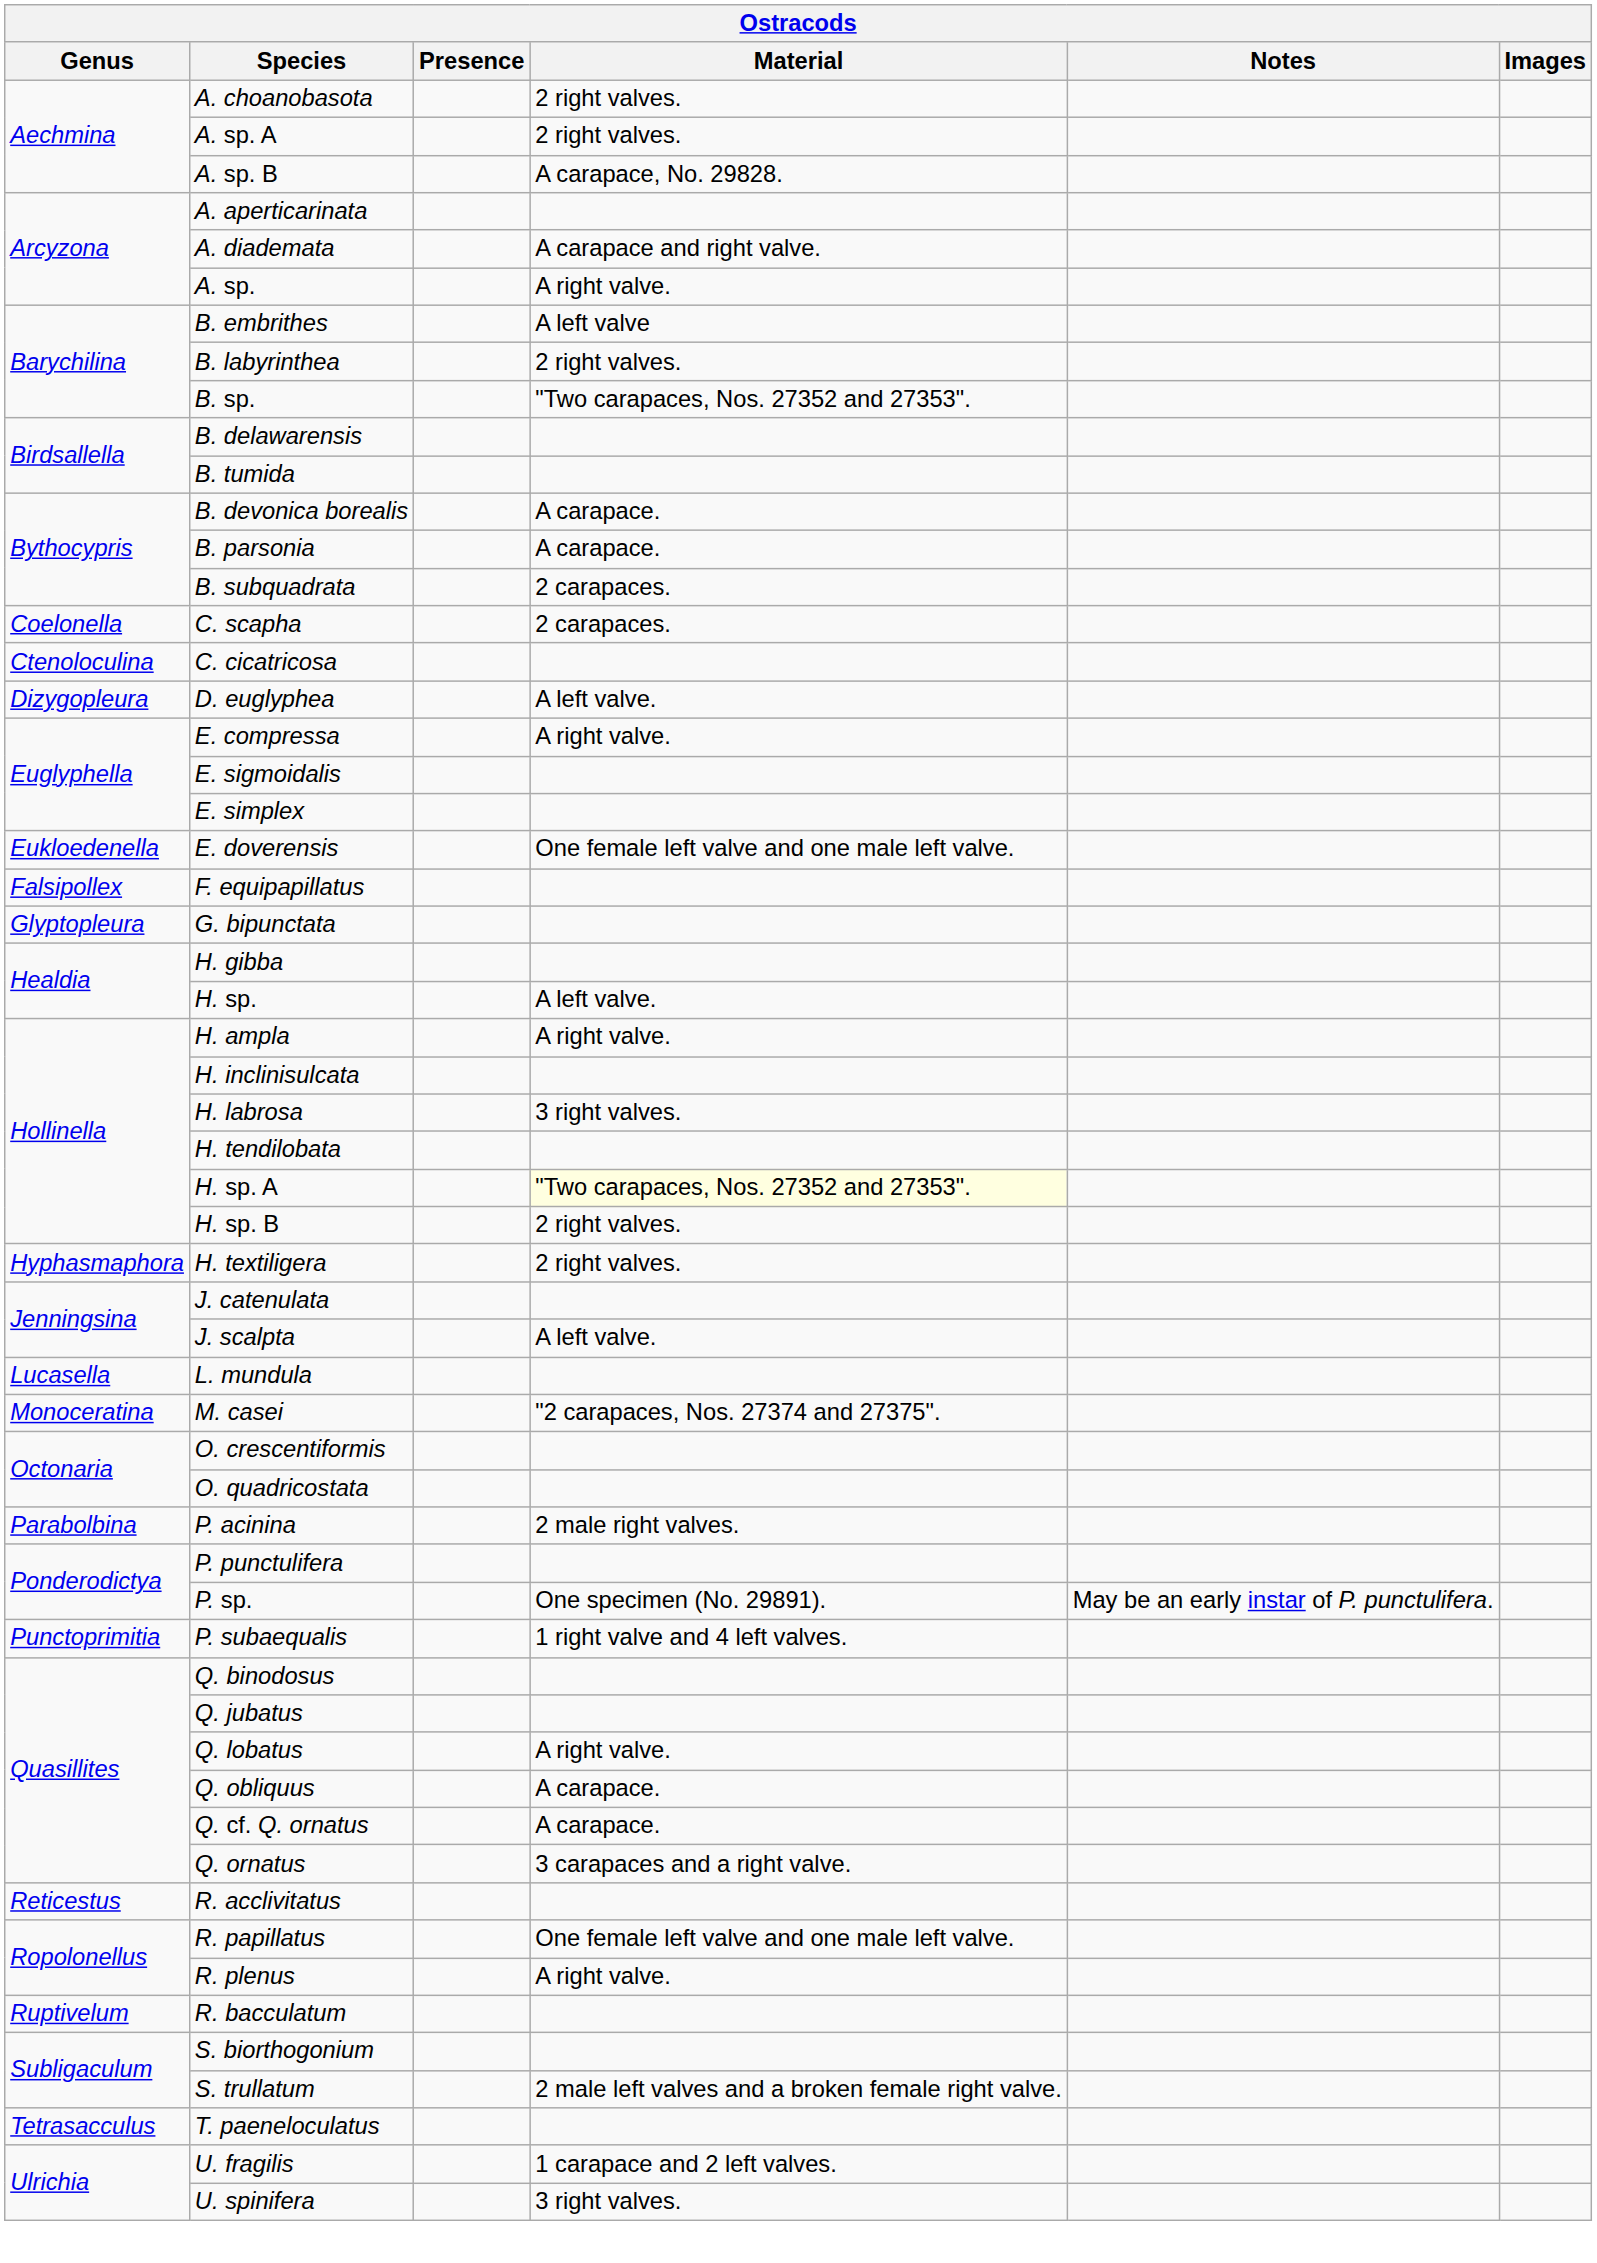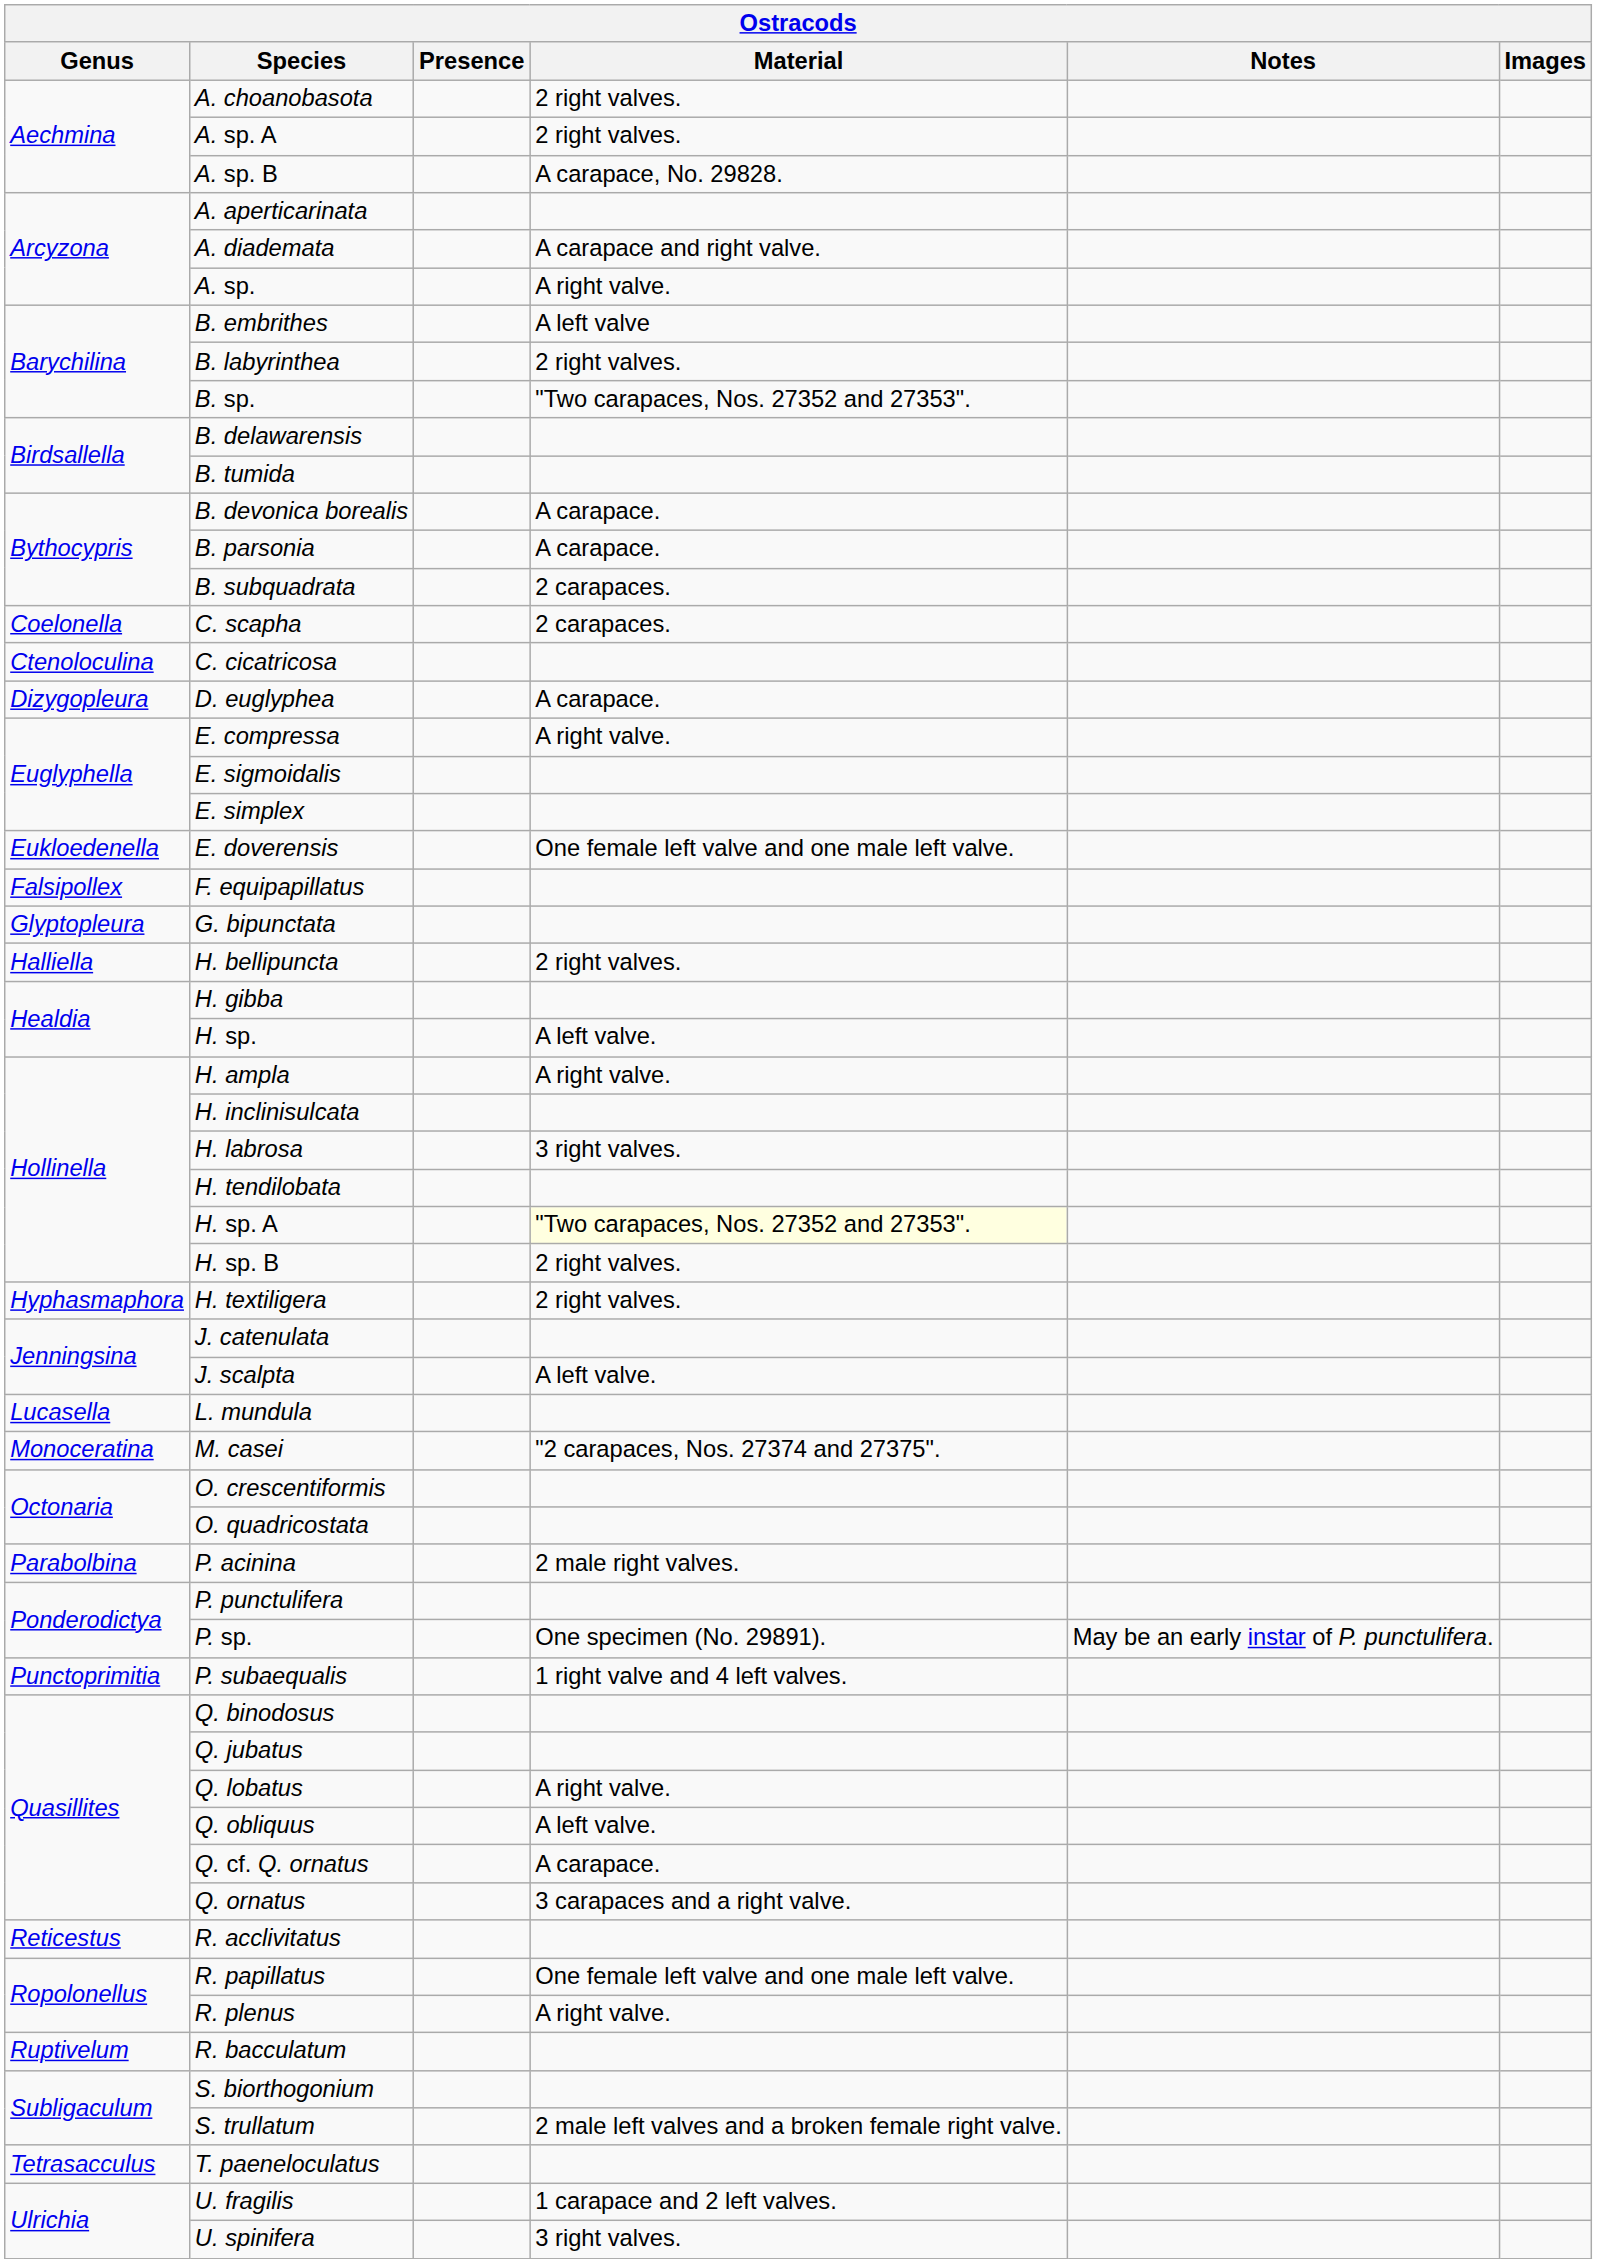D. euglyphea | Material: A left valve. -> A carapace.
+ row: Halliella | H. bellipuncta | 2 right valves.
Q. obliquus | Material: A carapace. -> A left valve.
